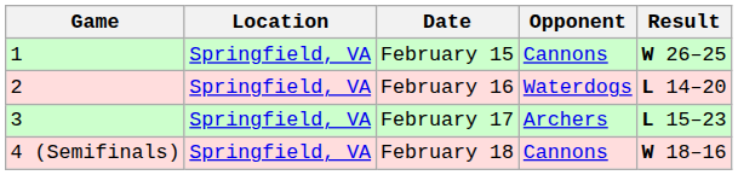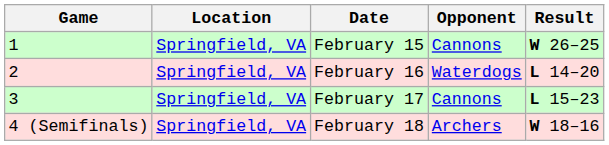February 17 | Opponent: Archers -> Cannons
February 18 | Opponent: Cannons -> Archers
